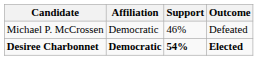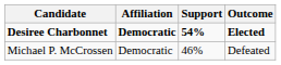rows swapped: Desiree Charbonnet <-> Michael P. McCrossen
